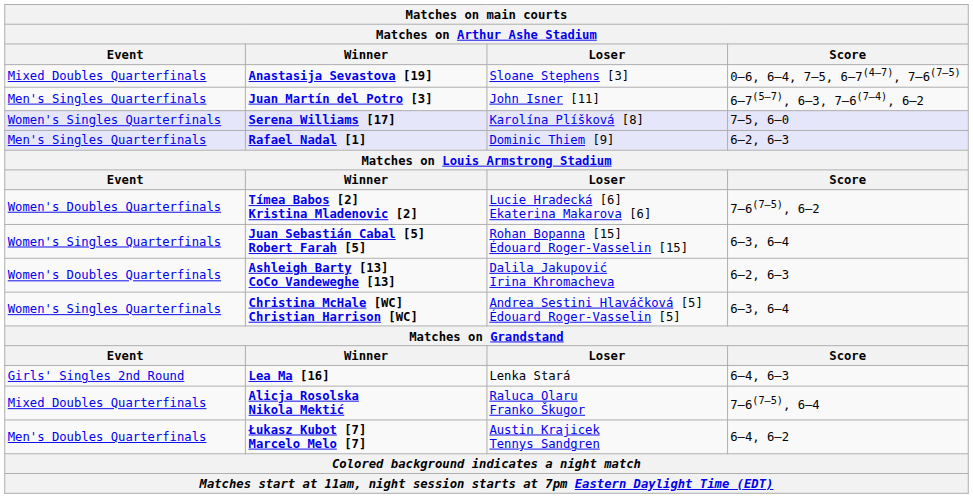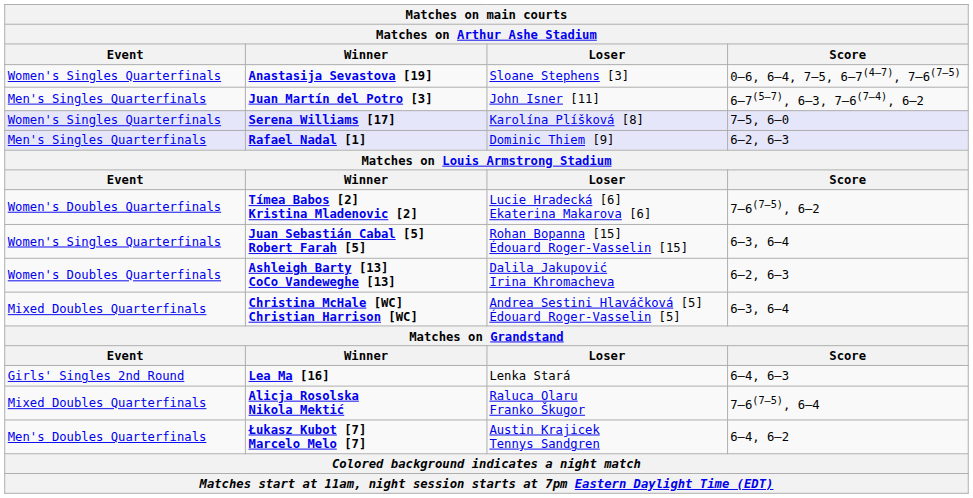Anastasija Sevastova [19] | Event: Mixed Doubles Quarterfinals -> Women's Singles Quarterfinals
Christina McHale [WC] Christian Harrison [WC] | Event: Women's Singles Quarterfinals -> Mixed Doubles Quarterfinals
